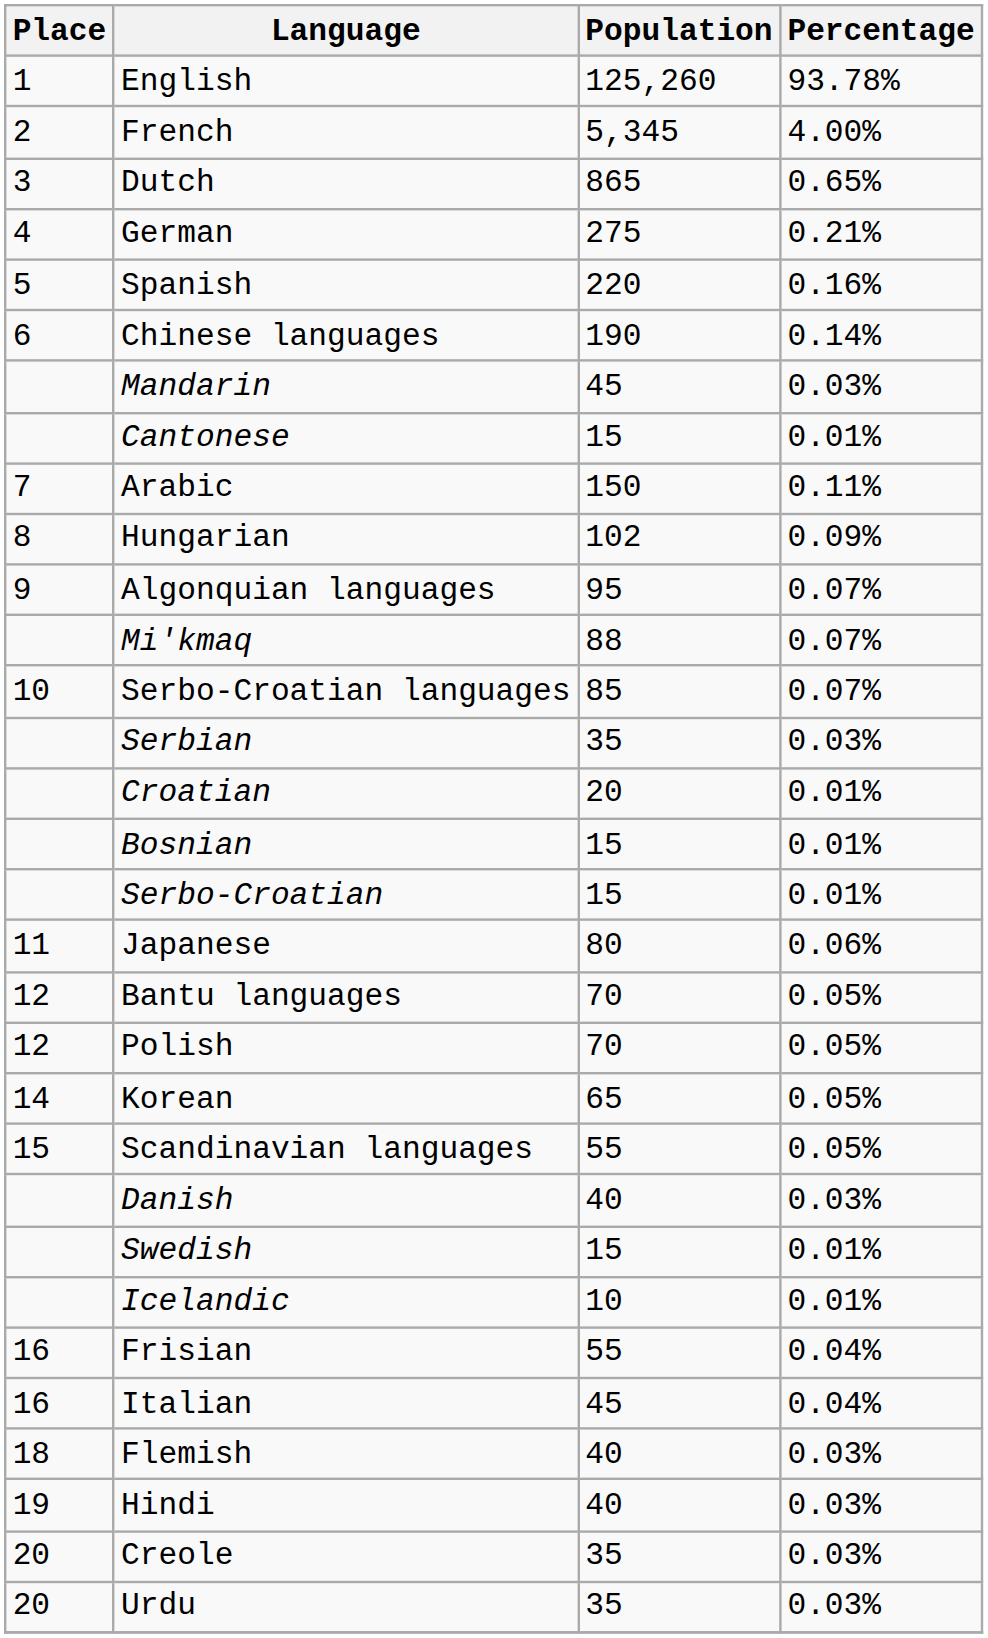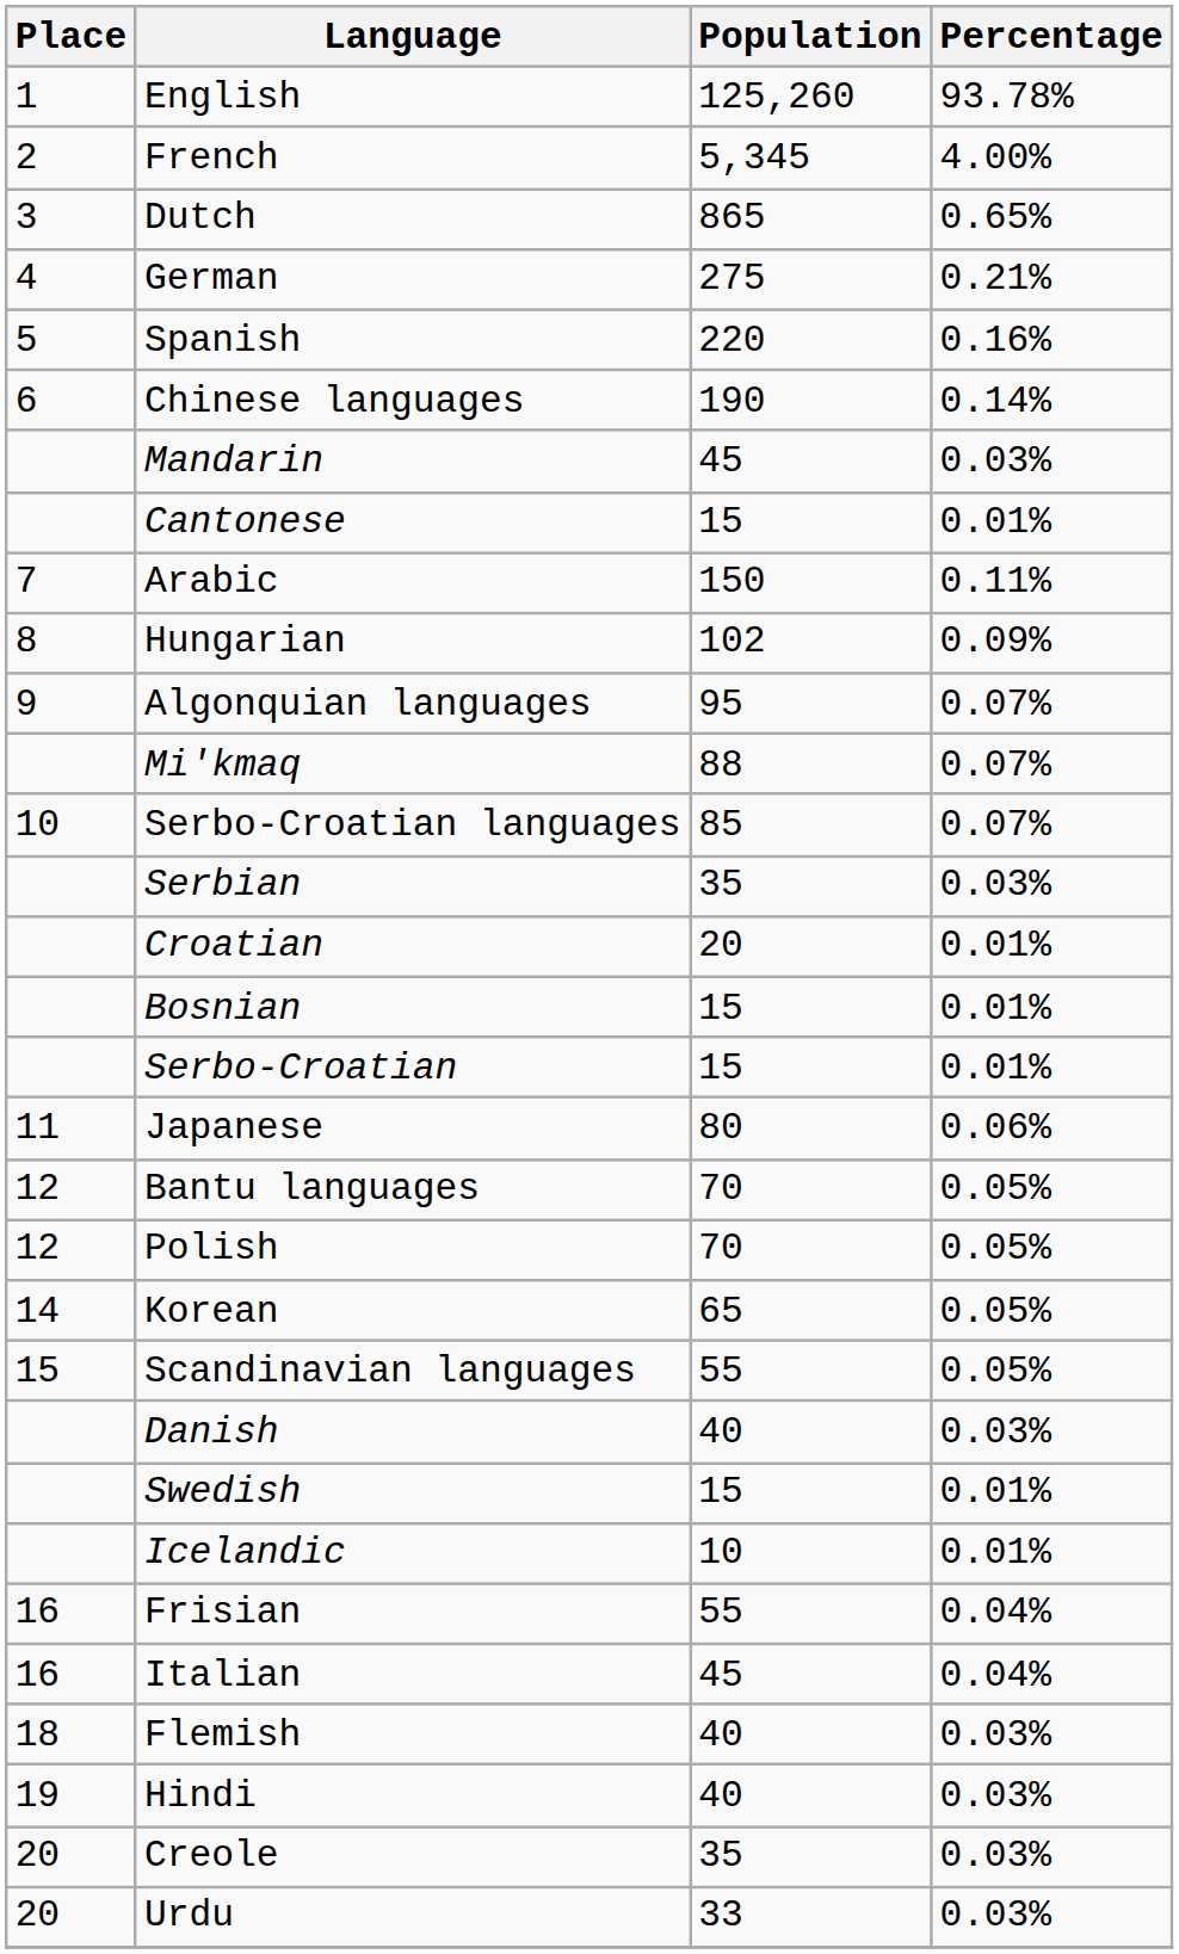Urdu | Population: 35 -> 33
